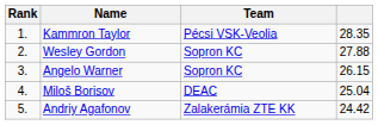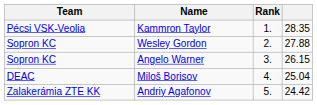columns swapped: Rank <-> Team
